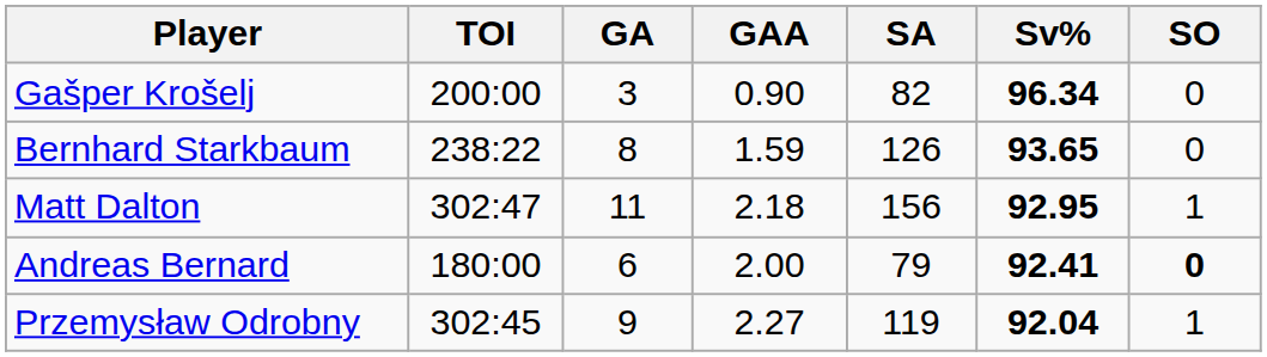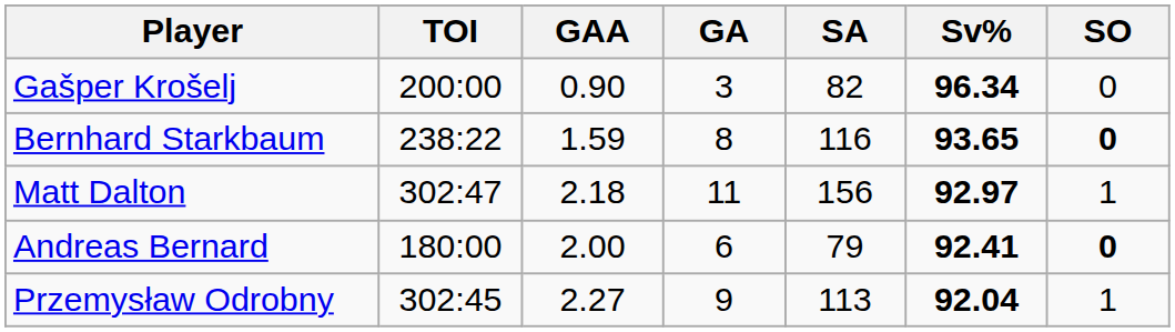columns swapped: GA <-> GAA
Bernhard Starkbaum | SA: 126 -> 116
Bernhard Starkbaum | SO: normal -> bold
Matt Dalton | Sv%: 92.95 -> 92.97
Przemysław Odrobny | SA: 119 -> 113
